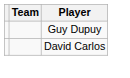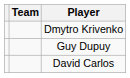+ row: Dmytro Krivenko
